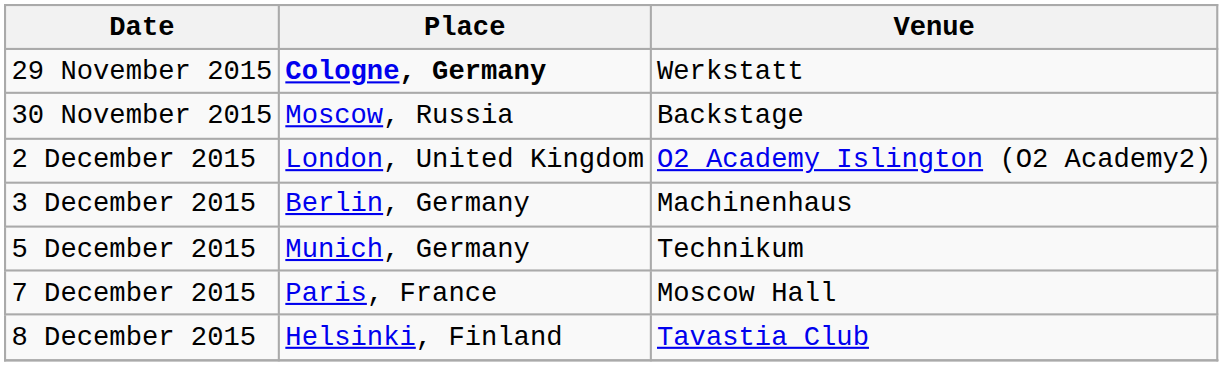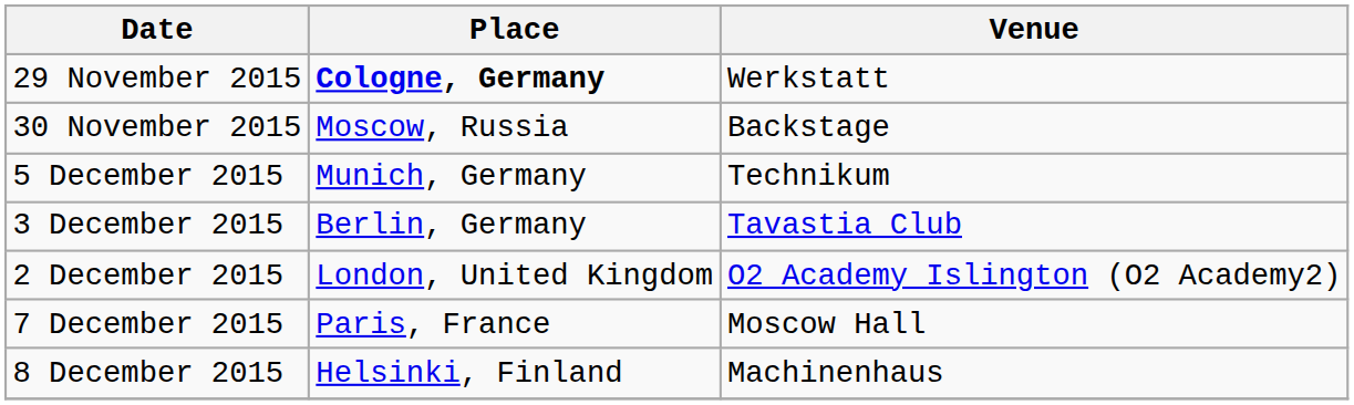rows swapped: 2 December 2015 <-> 5 December 2015
3 December 2015 | Venue: Machinenhaus -> Tavastia Club
8 December 2015 | Venue: Tavastia Club -> Machinenhaus
